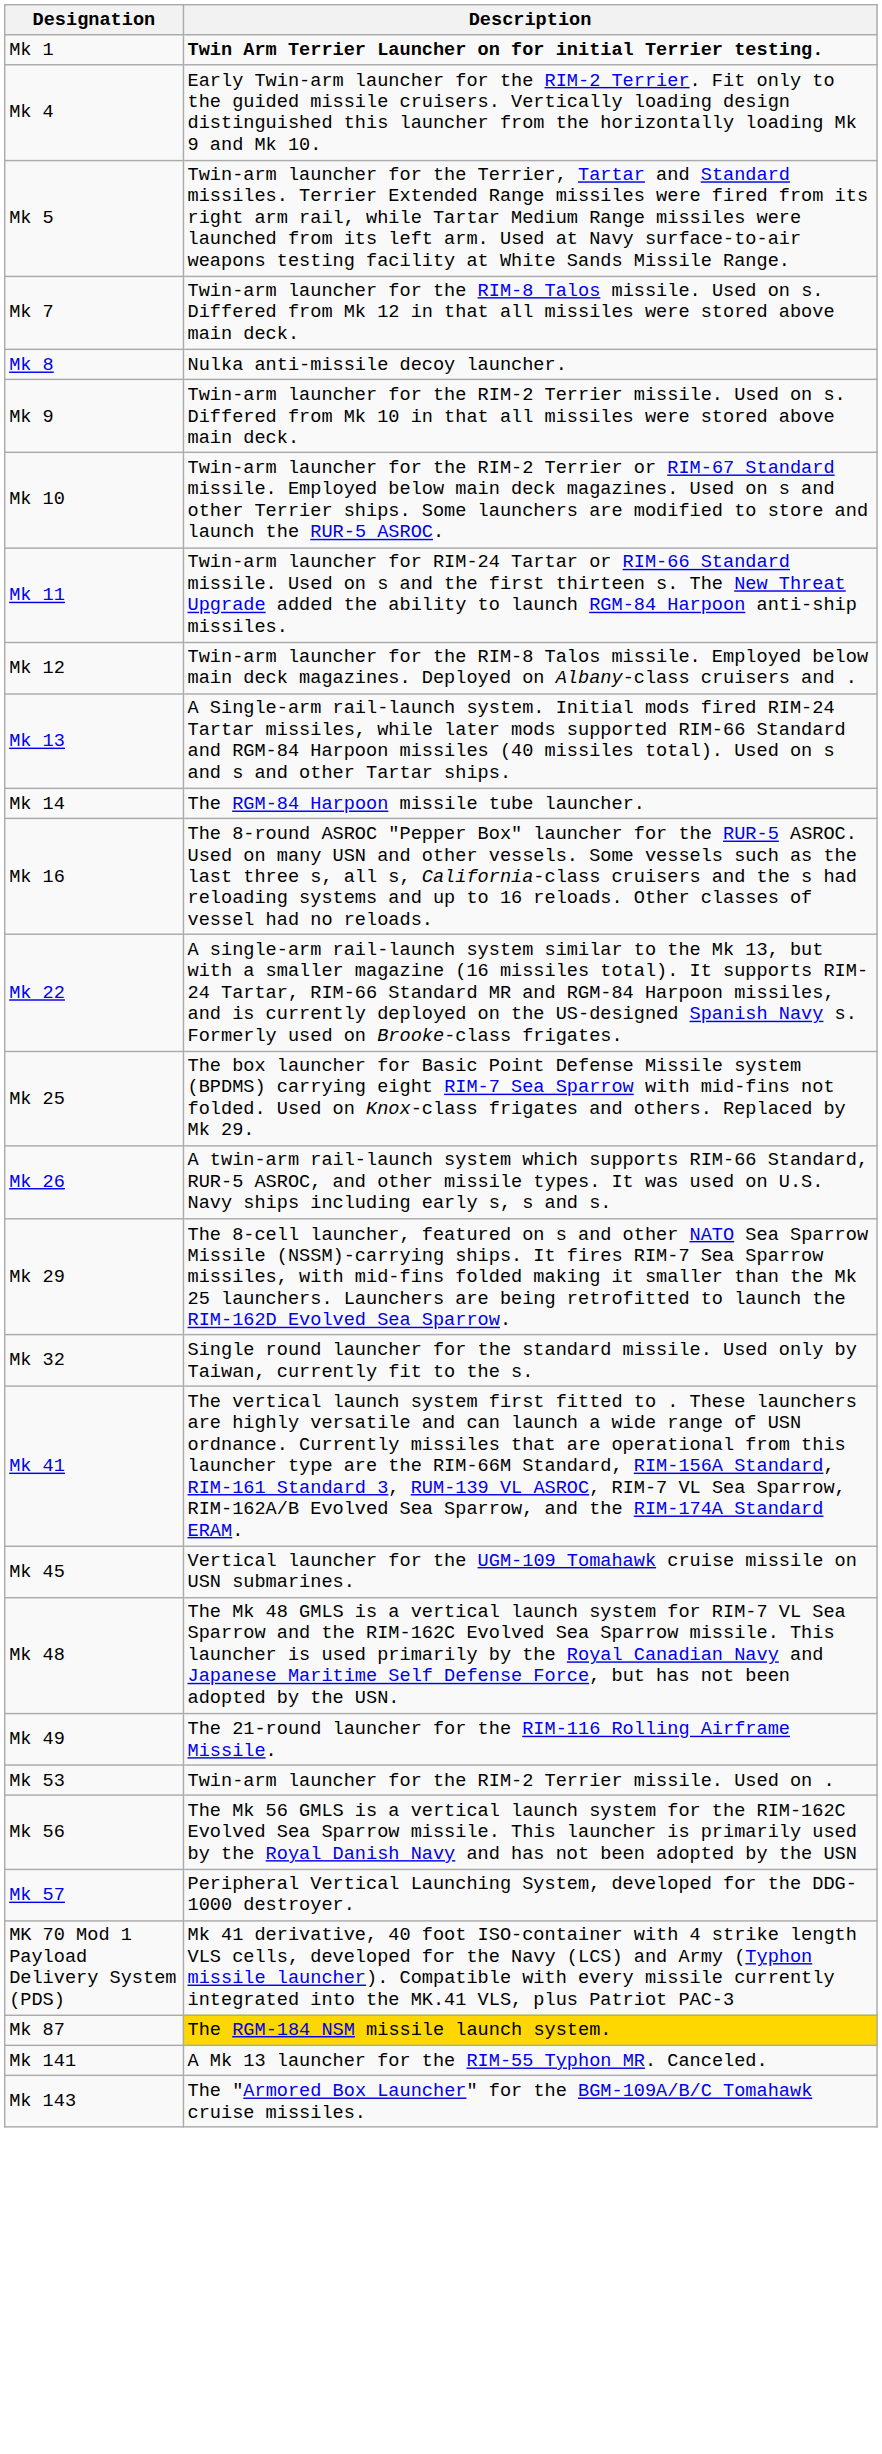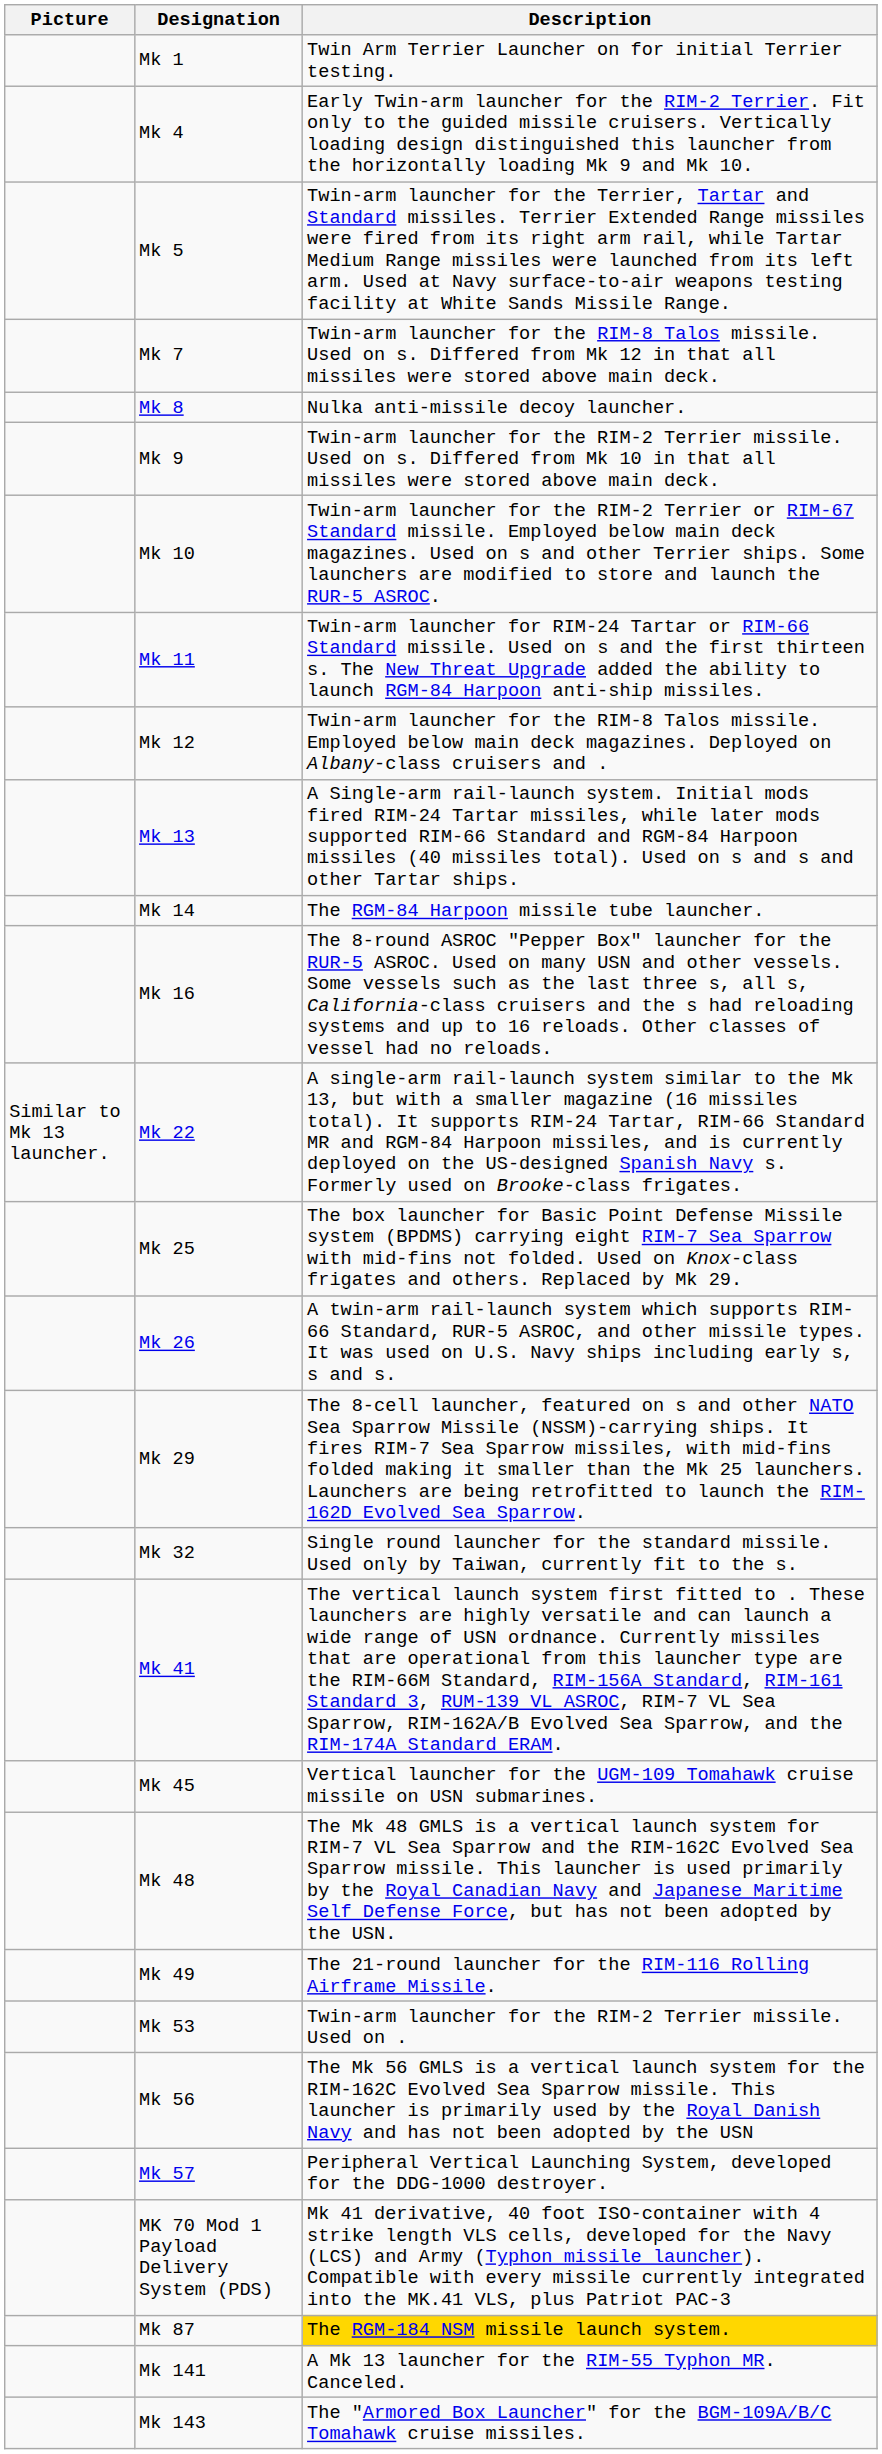+ column: Picture | Similar to Mk 13 launcher.
Mk 1 | Description: bold -> normal
